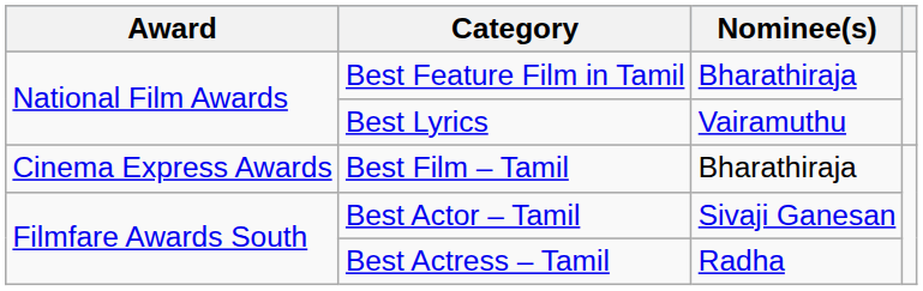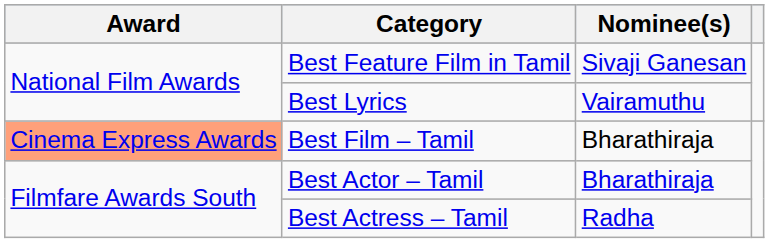Best Feature Film in Tamil | Nominee(s): Bharathiraja -> Sivaji Ganesan
Best Film – Tamil | Award: no background -> lightsalmon background
Best Actor – Tamil | Nominee(s): Sivaji Ganesan -> Bharathiraja
